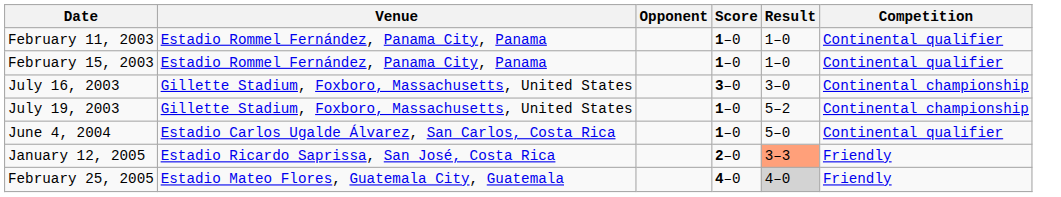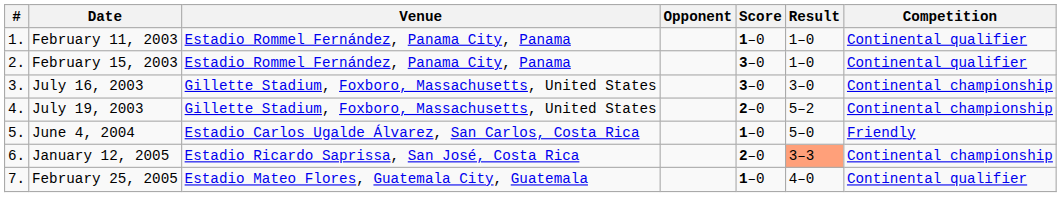+ column: # | 1. | 2. | 3. | 4. | 5. | 6. | 7.
February 15, 2003 | Score: 1–0 -> 3–0
July 19, 2003 | Score: 1–0 -> 2–0
June 4, 2004 | Competition: Continental qualifier -> Friendly
January 12, 2005 | Competition: Friendly -> Continental championship
February 25, 2005 | Score: 4–0 -> 1–0
February 25, 2005 | Result: lightgrey background -> no background
February 25, 2005 | Competition: Friendly -> Continental qualifier
